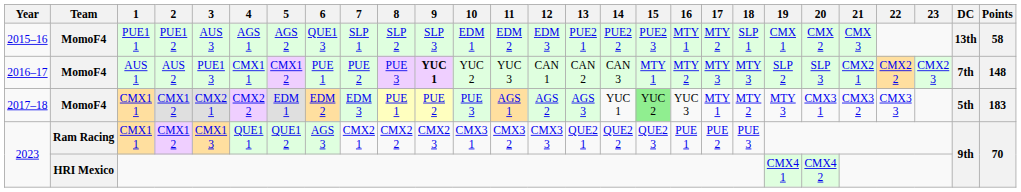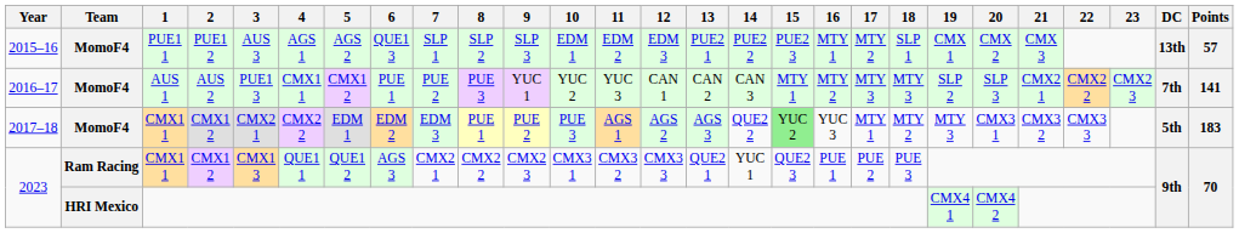2015–16 | Points: 58 -> 57
2016–17 | 9: bold -> normal
2016–17 | Points: 148 -> 141
2017–18 | 14: YUC 1 -> QUE2 2
2023 / CMX1 1 | 14: QUE2 2 -> YUC 1
